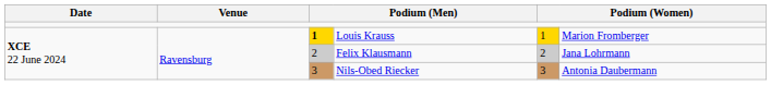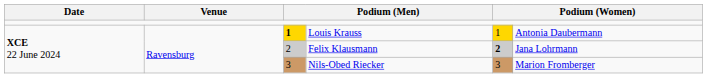Louis Krauss | column 6: Marion Fromberger -> Antonia Daubermann
Felix Klausmann | column 5: normal -> bold
Nils-Obed Riecker | column 6: Antonia Daubermann -> Marion Fromberger
